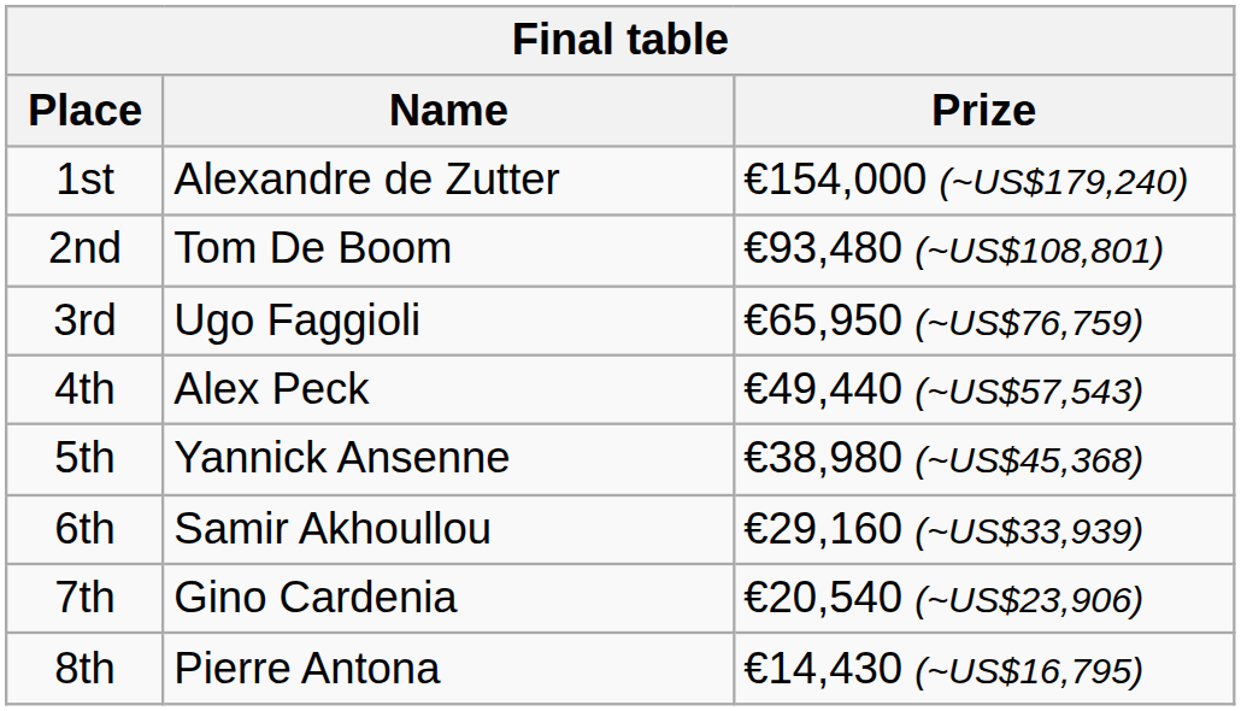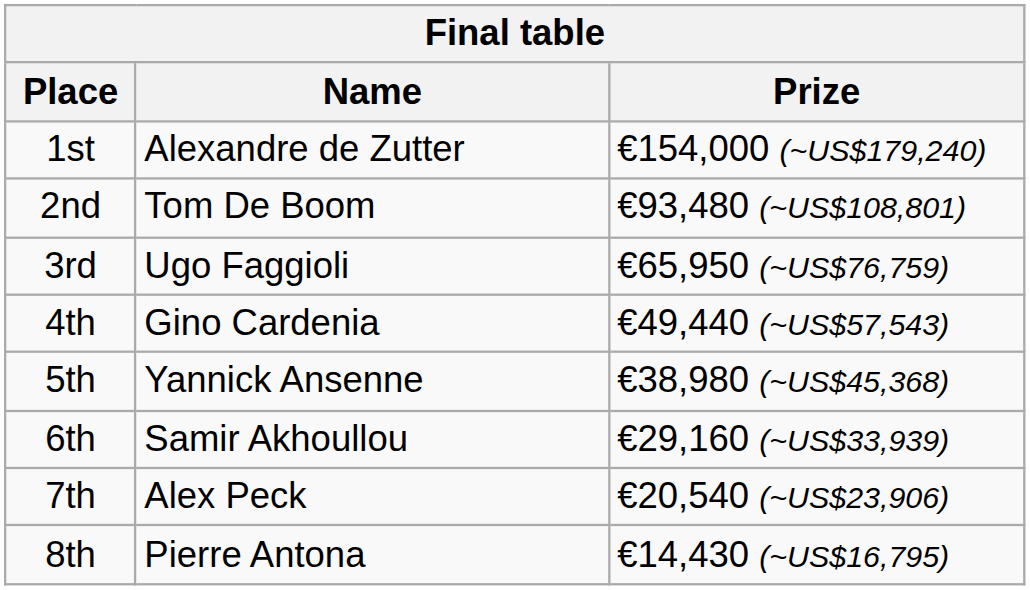4th | Name: Alex Peck -> Gino Cardenia
7th | Name: Gino Cardenia -> Alex Peck
